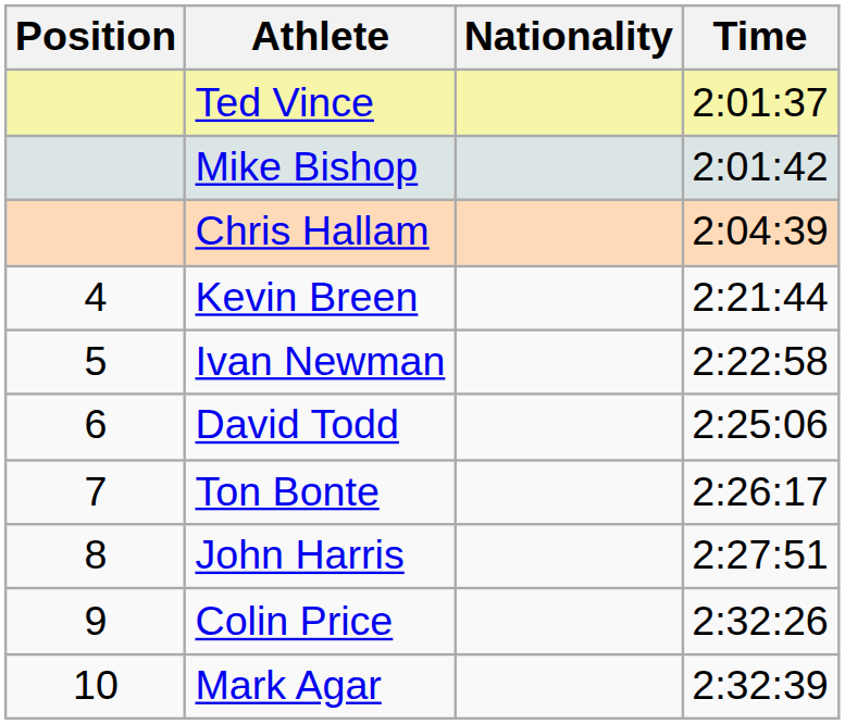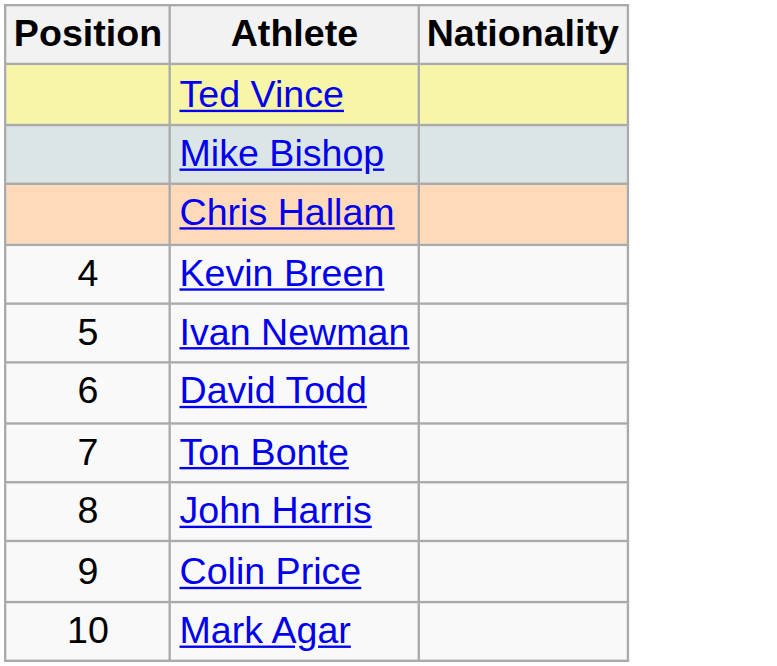- column: Time | 2:01:37 | 2:01:42 | 2:04:39 | 2:21:44 | 2:22:58 | 2:25:06 | 2:26:17 | 2:27:51 | 2:32:26 | 2:32:39
